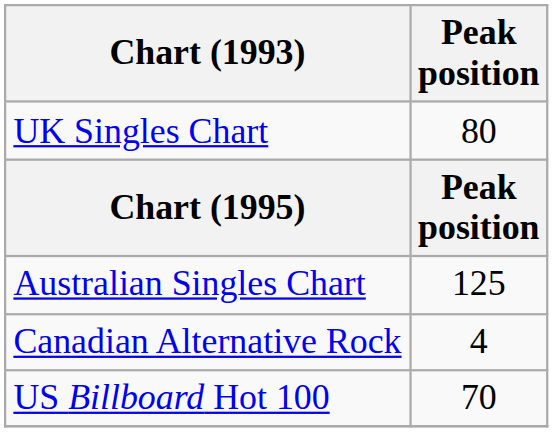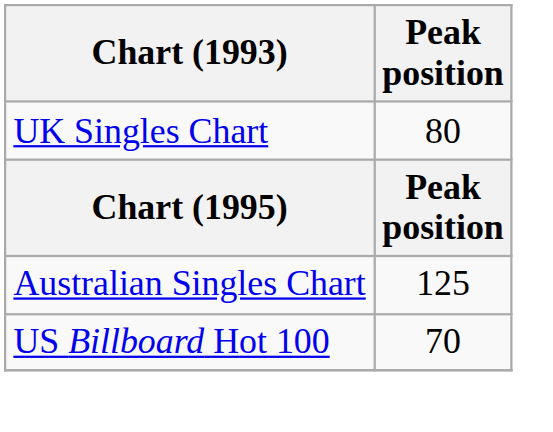- row: Canadian Alternative Rock | 4
